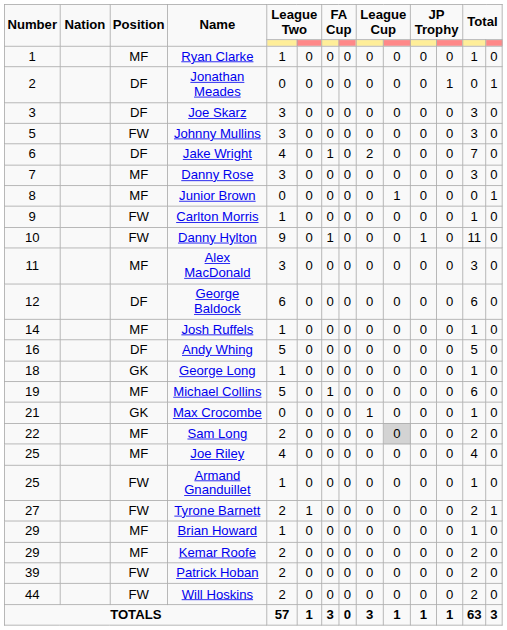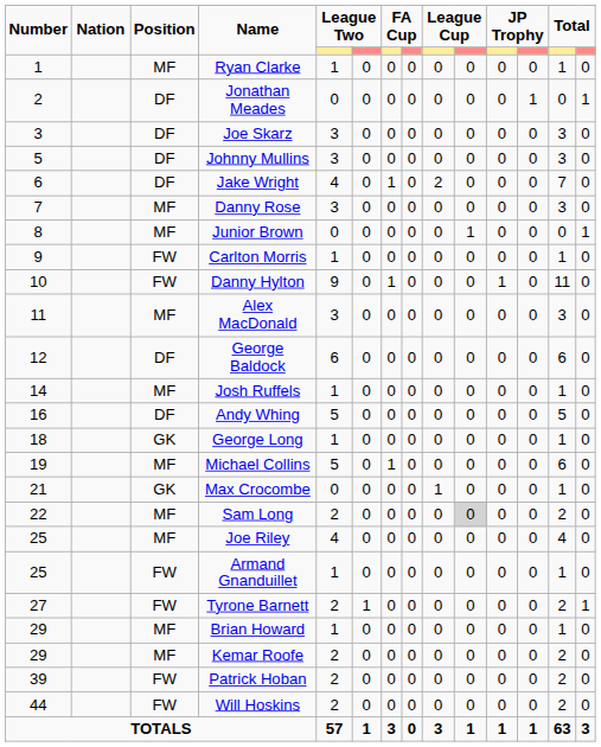Johnny Mullins | Position: FW -> DF
